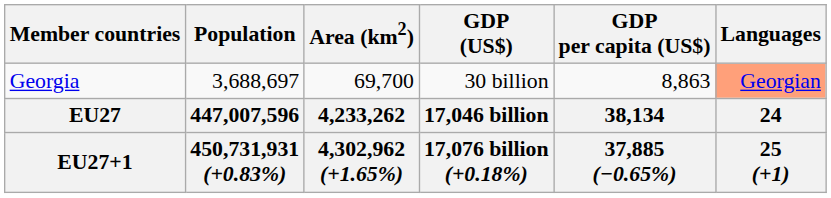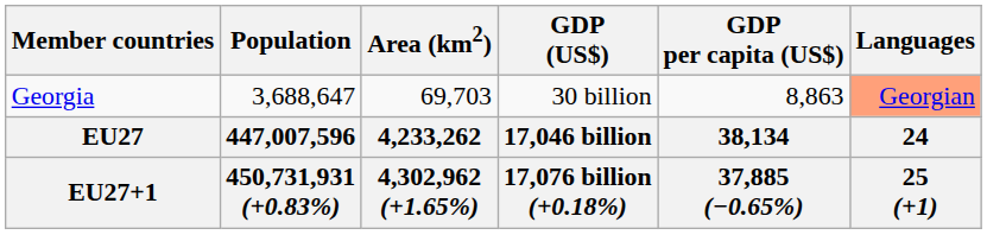Georgia | Population: 3,688,697 -> 3,688,647
Georgia | Area (km2): 69,700 -> 69,703
